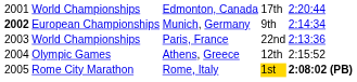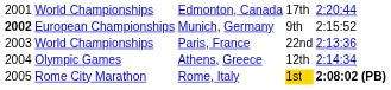European Championships | column 5: 2:14:34 -> 2:15:52
Olympic Games | column 5: 2:15:52 -> 2:14:34
